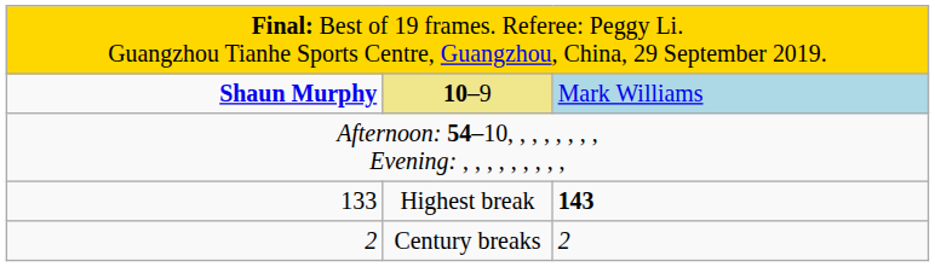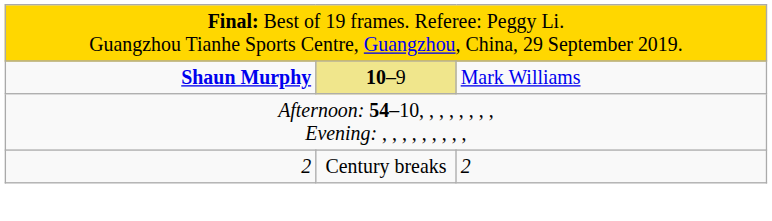Shaun Murphy | column 3: lightblue background -> no background
- row: 133 | Highest break | 143
